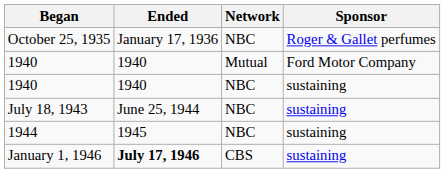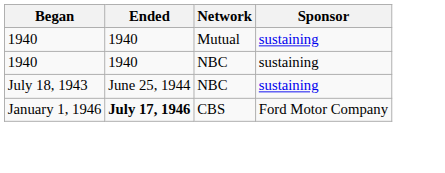- row: October 25, 1935 | January 17, 1936 | NBC | Roger & Gallet perfumes
1940 / Mutual | Sponsor: Ford Motor Company -> sustaining
- row: 1944 | 1945 | NBC | sustaining
January 1, 1946 | Sponsor: sustaining -> Ford Motor Company
